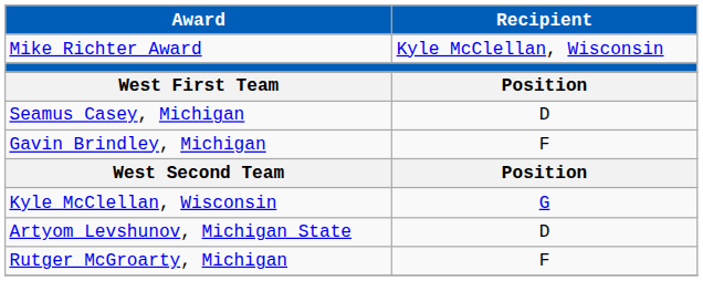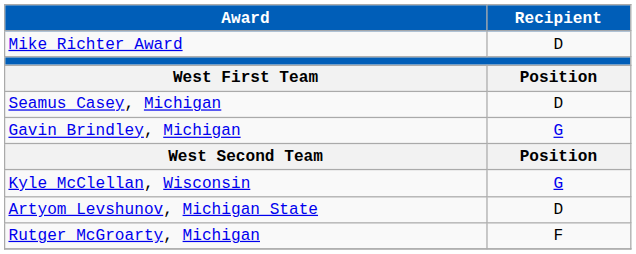Mike Richter Award | Recipient: Kyle McClellan, Wisconsin -> D
Gavin Brindley, Michigan | Recipient: F -> G
